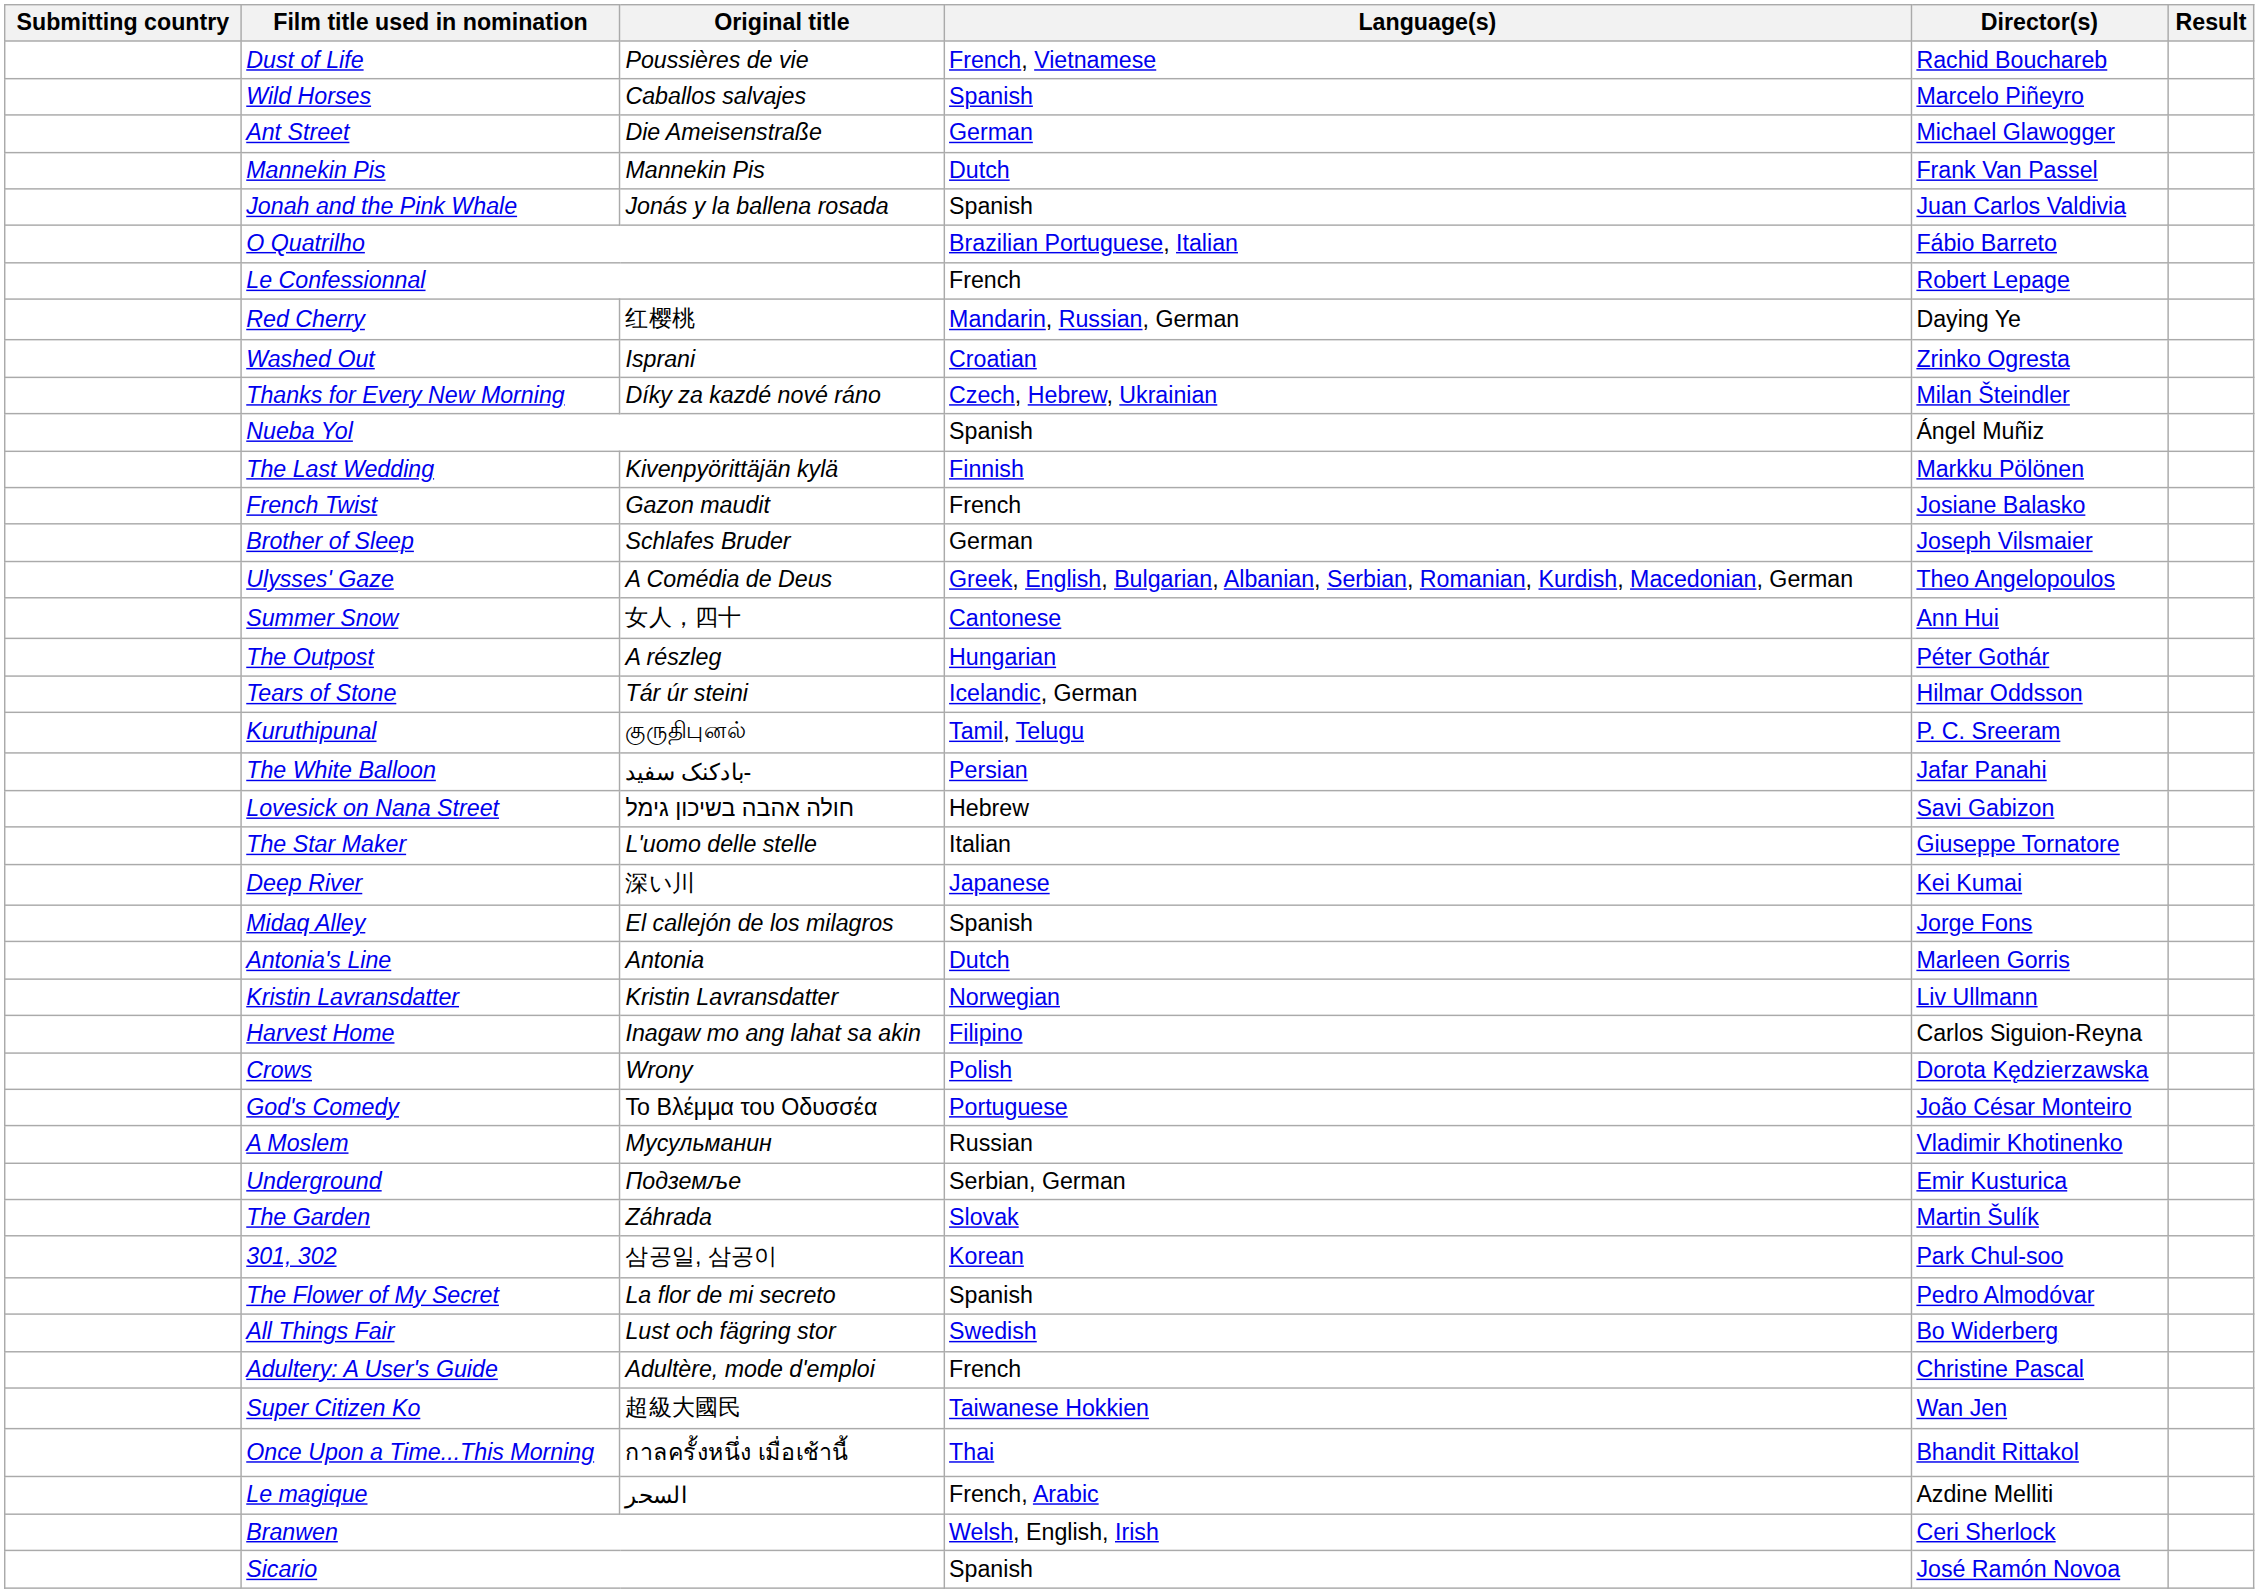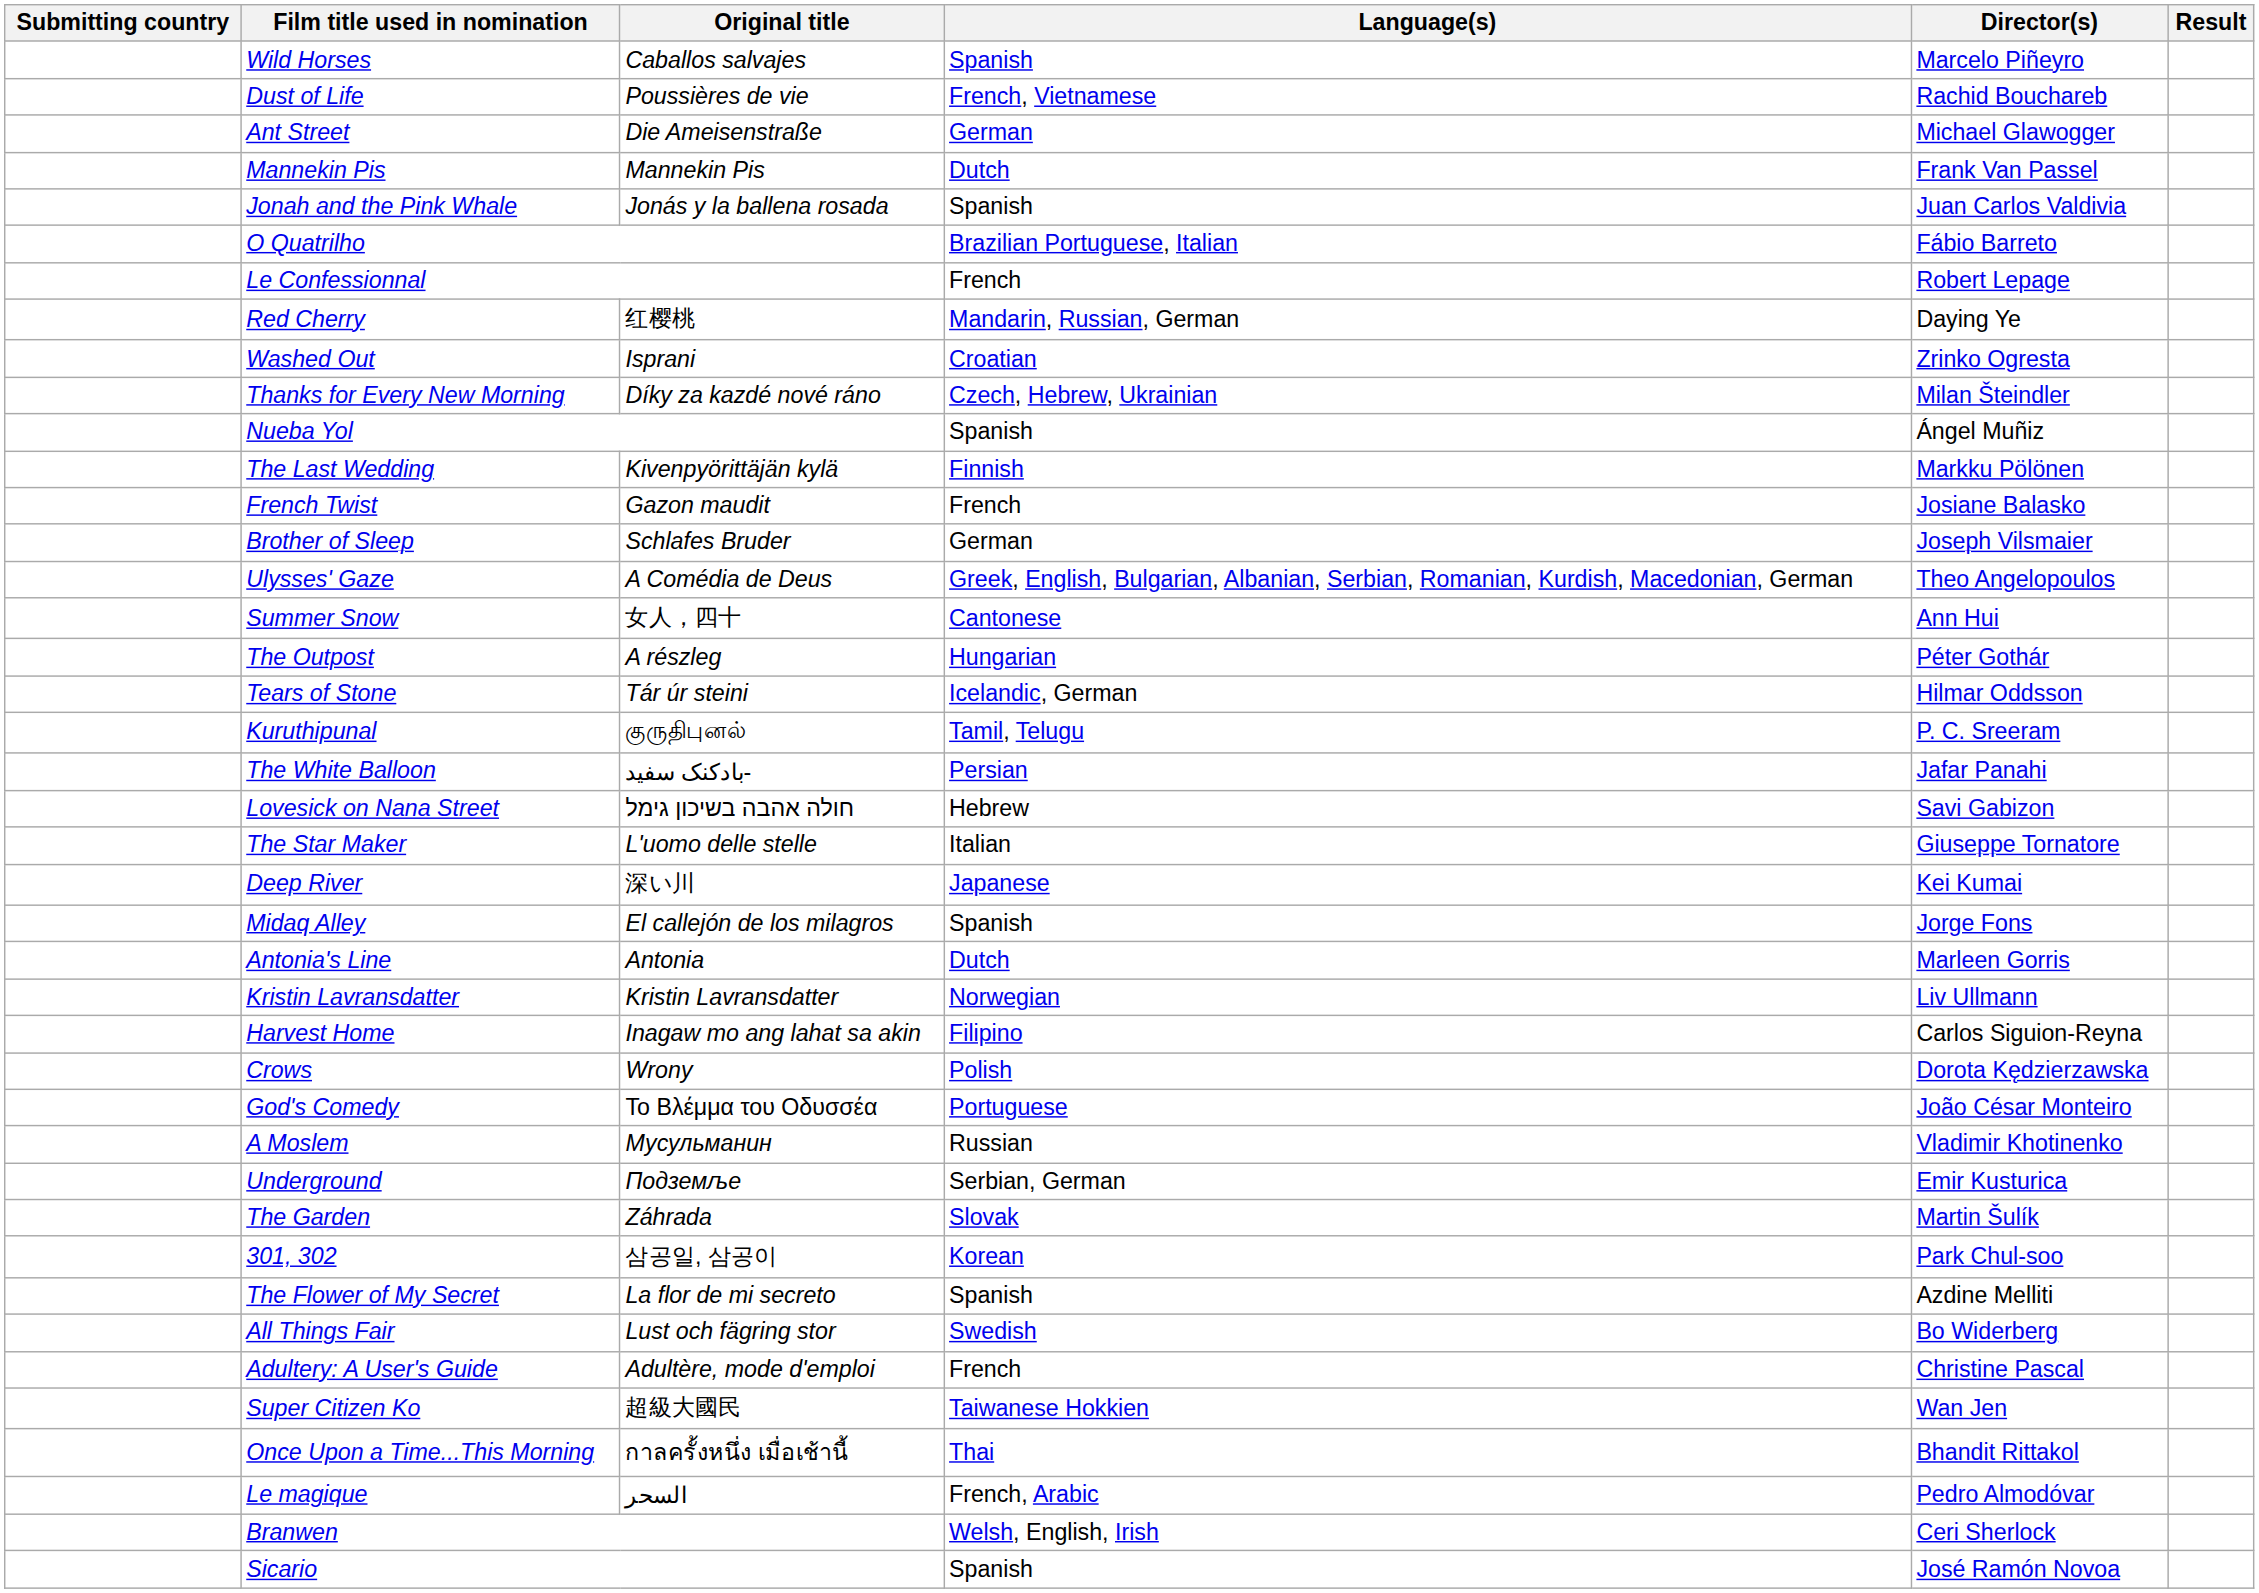rows swapped: Dust of Life <-> Wild Horses
The Flower of My Secret | Director(s): Pedro Almodóvar -> Azdine Melliti
Le magique | Director(s): Azdine Melliti -> Pedro Almodóvar
